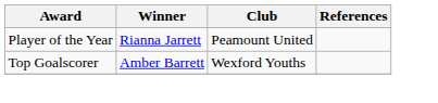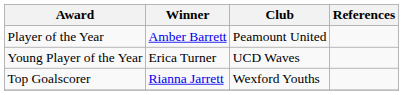Player of the Year | Winner: Rianna Jarrett -> Amber Barrett
+ row: Young Player of the Year | Erica Turner | UCD Waves
Top Goalscorer | Winner: Amber Barrett -> Rianna Jarrett
